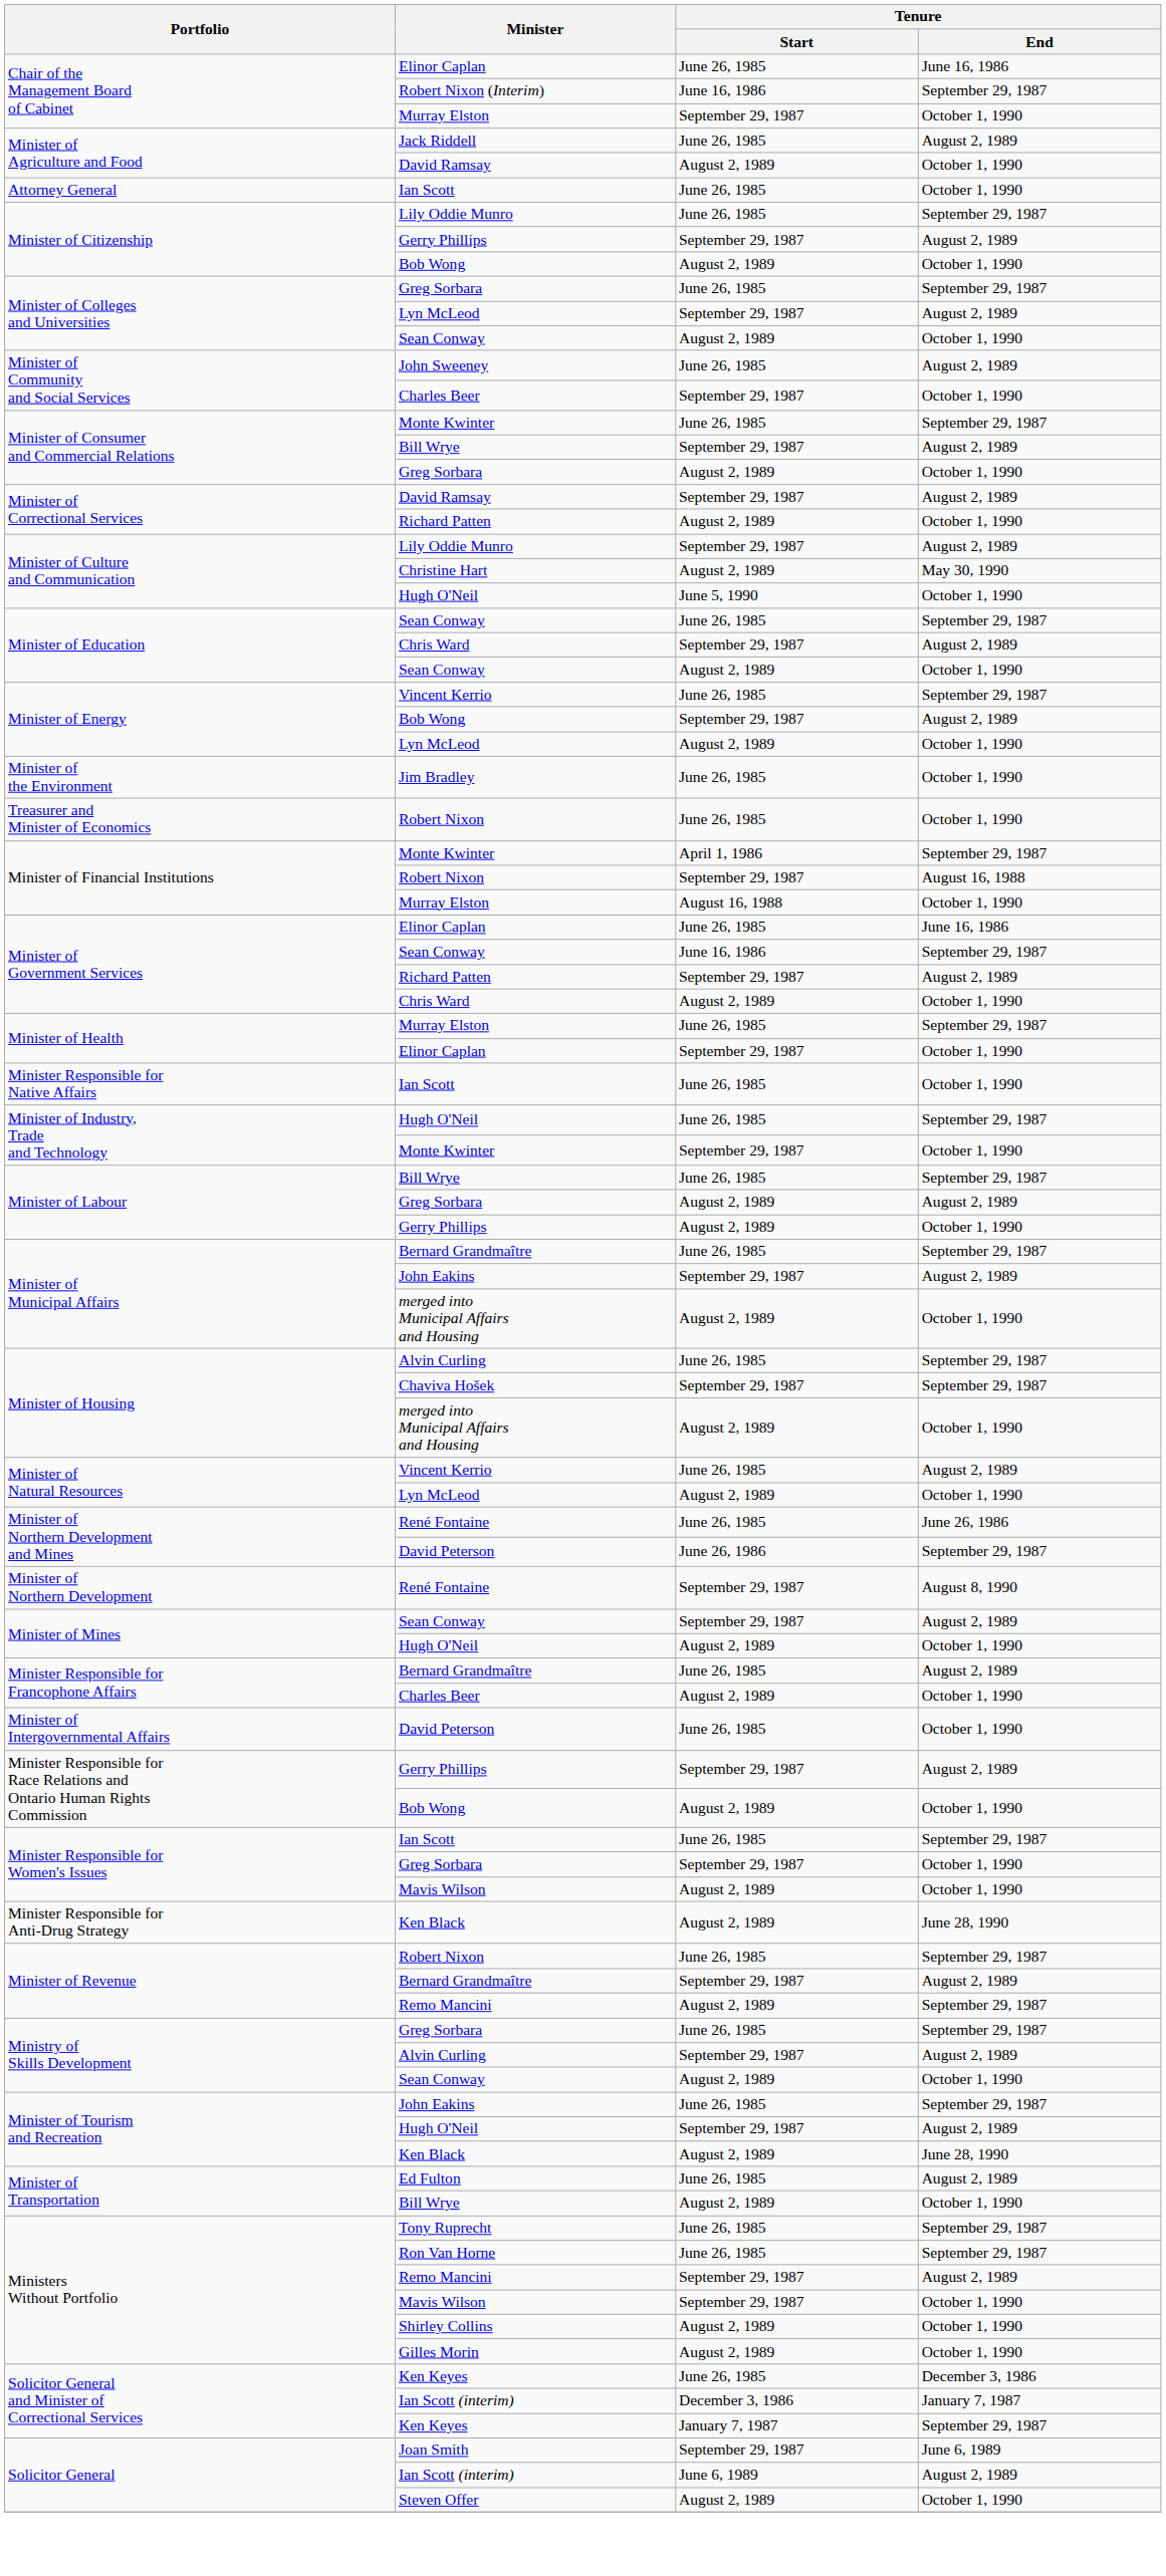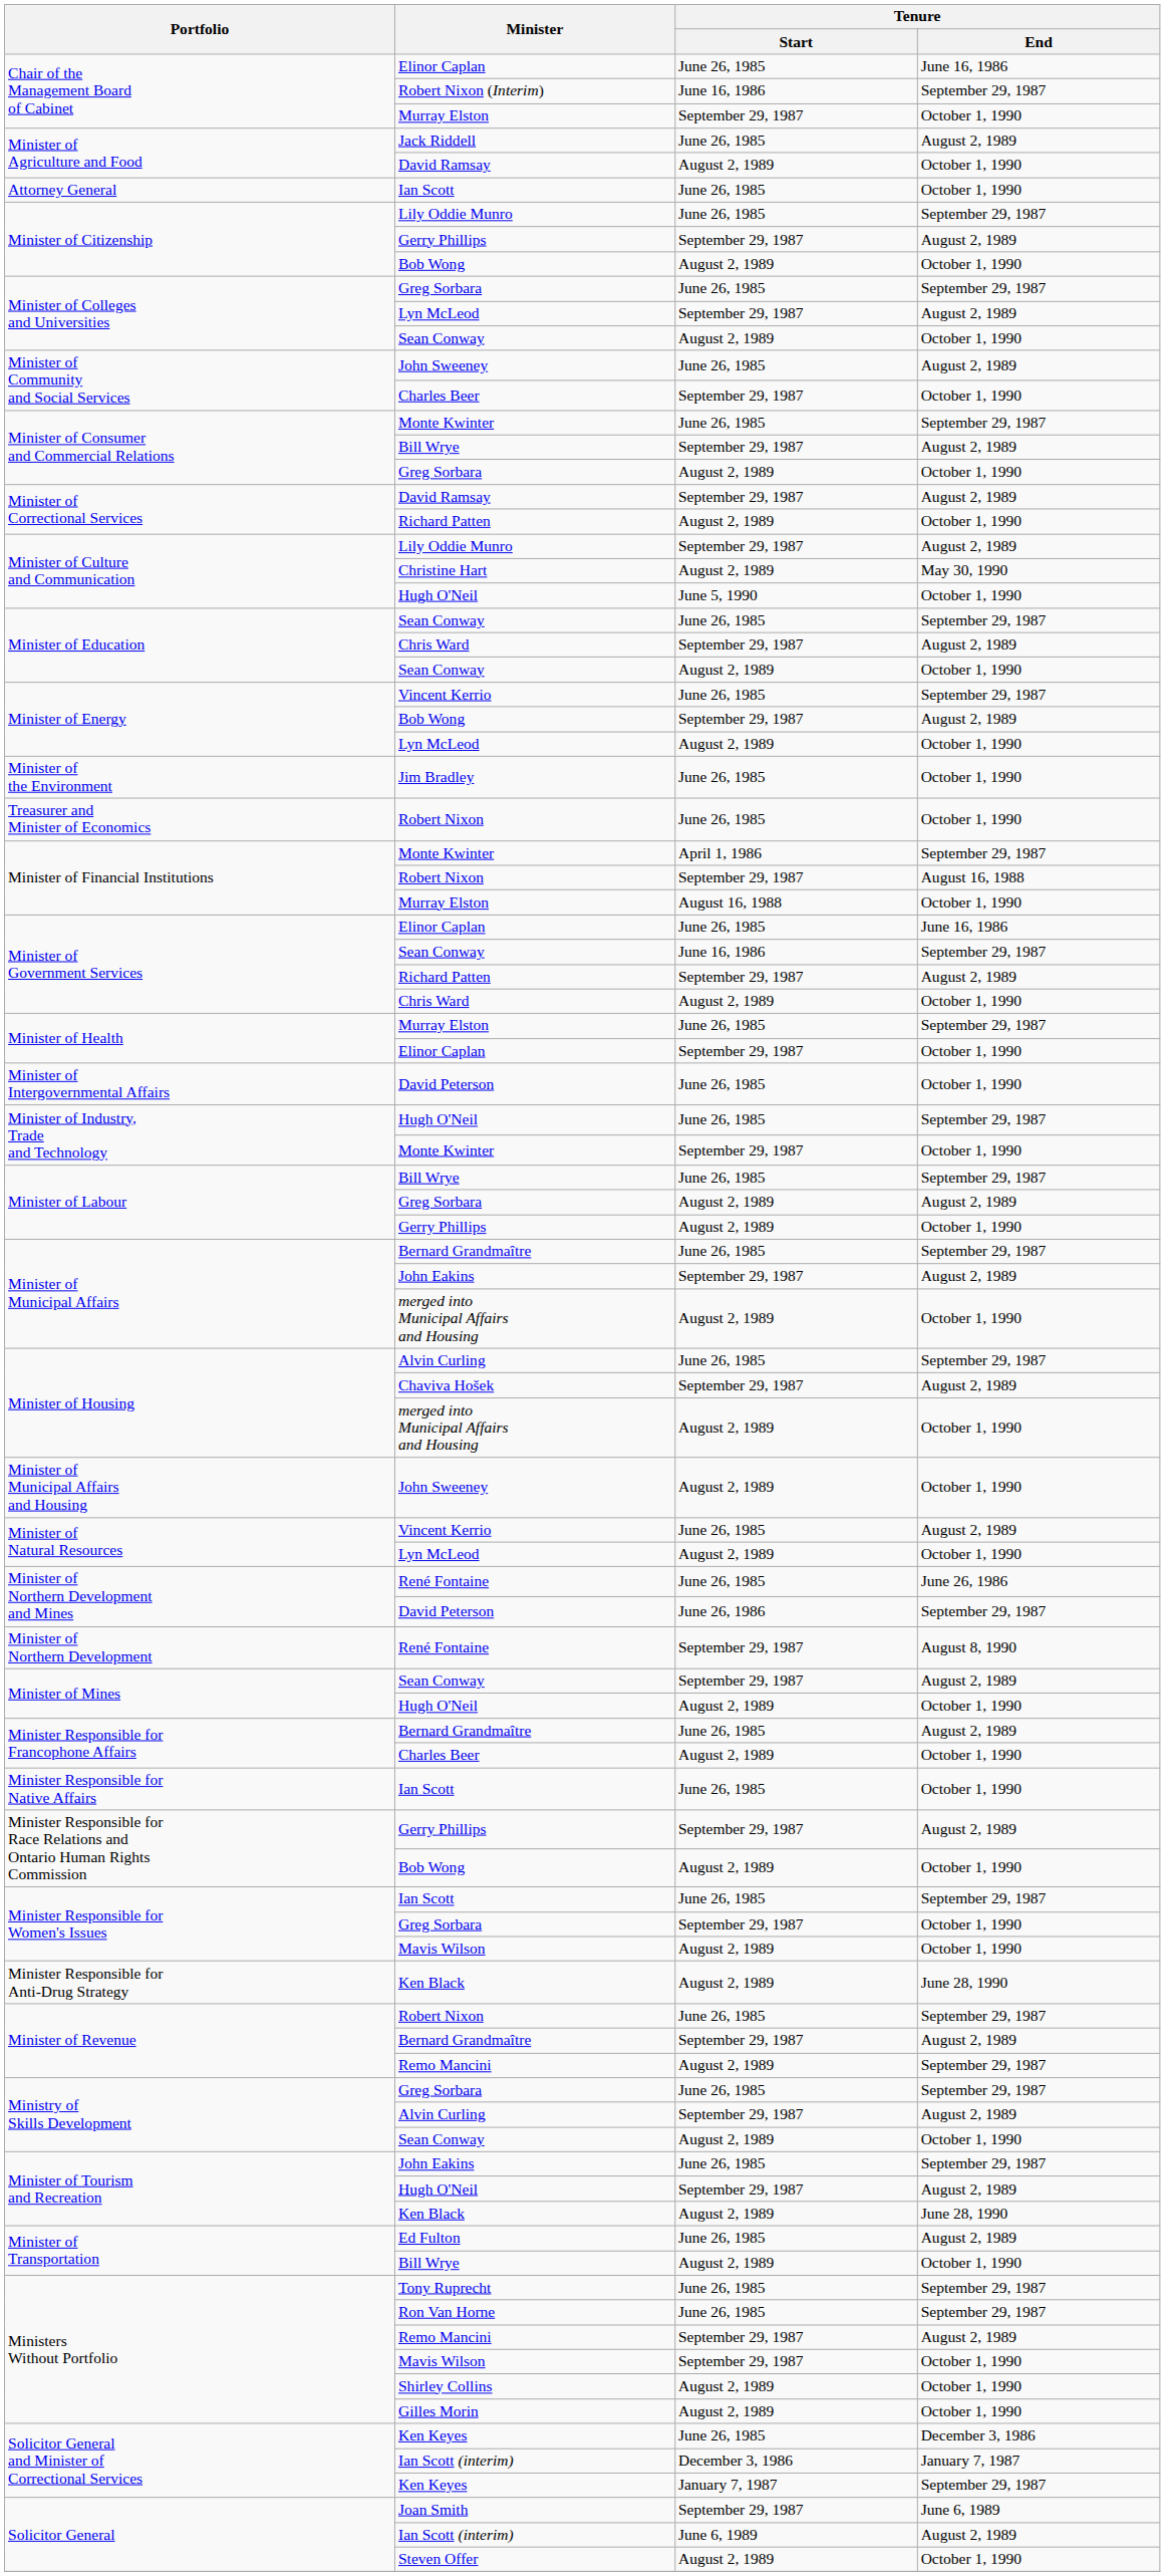rows swapped: Minister of Intergovernmental Affairs / David Peterson <-> Minister Responsible for Native Affairs / Ian Scott
Chaviva Hošek | Tenure / End: September 29, 1987 -> August 2, 1989
+ row: Minister of Municipal Affairs and Housing | John Sweeney | August 2, 1989 | October 1, 1990
